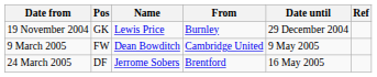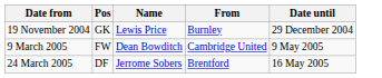- column: Ref
